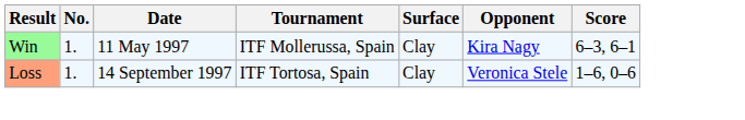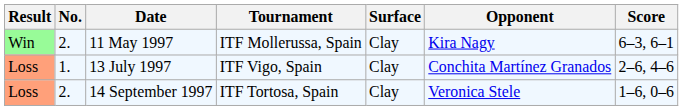11 May 1997 | No.: 1. -> 2.
+ row: Loss | 1. | 13 July 1997 | ITF Vigo, Spain | Clay | Conchita Martínez Granados | 2–6, 4–6
14 September 1997 | No.: 1. -> 2.
